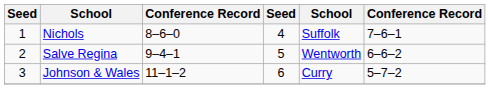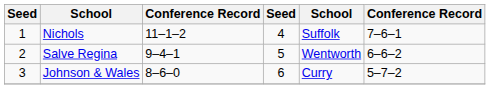Nichols | column 3: 8–6–0 -> 11–1–2
Johnson & Wales | column 3: 11–1–2 -> 8–6–0
